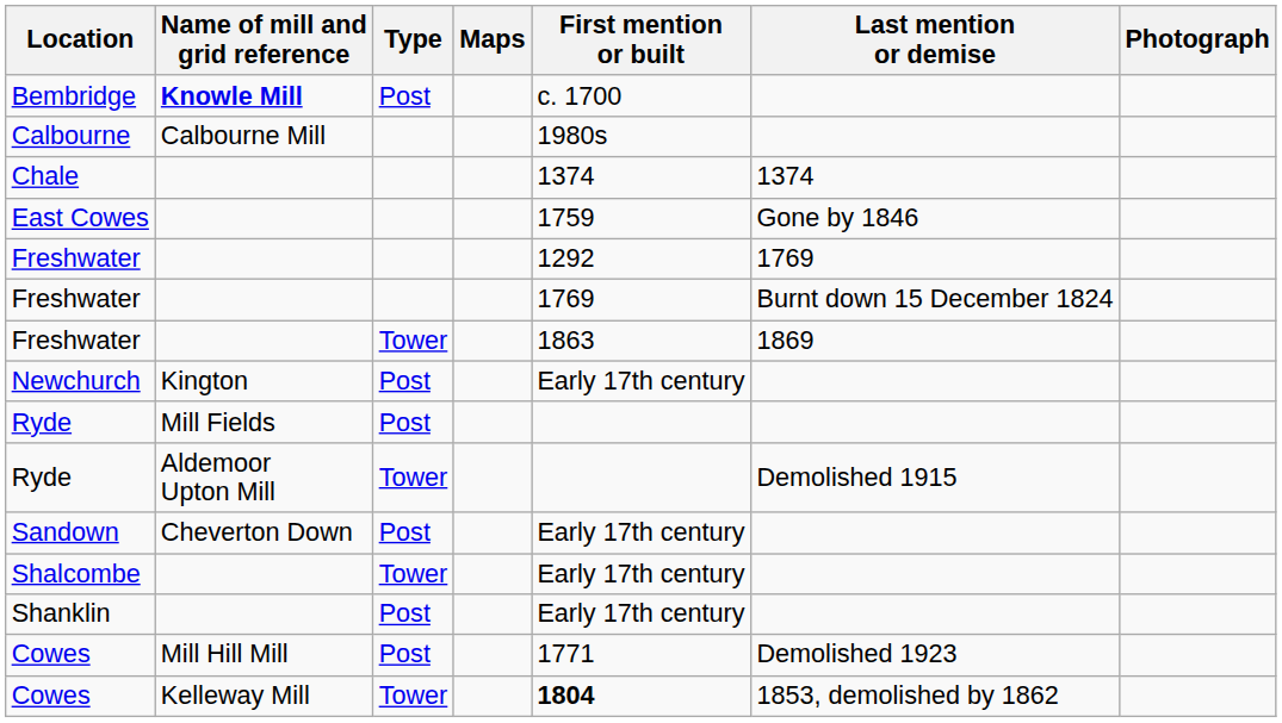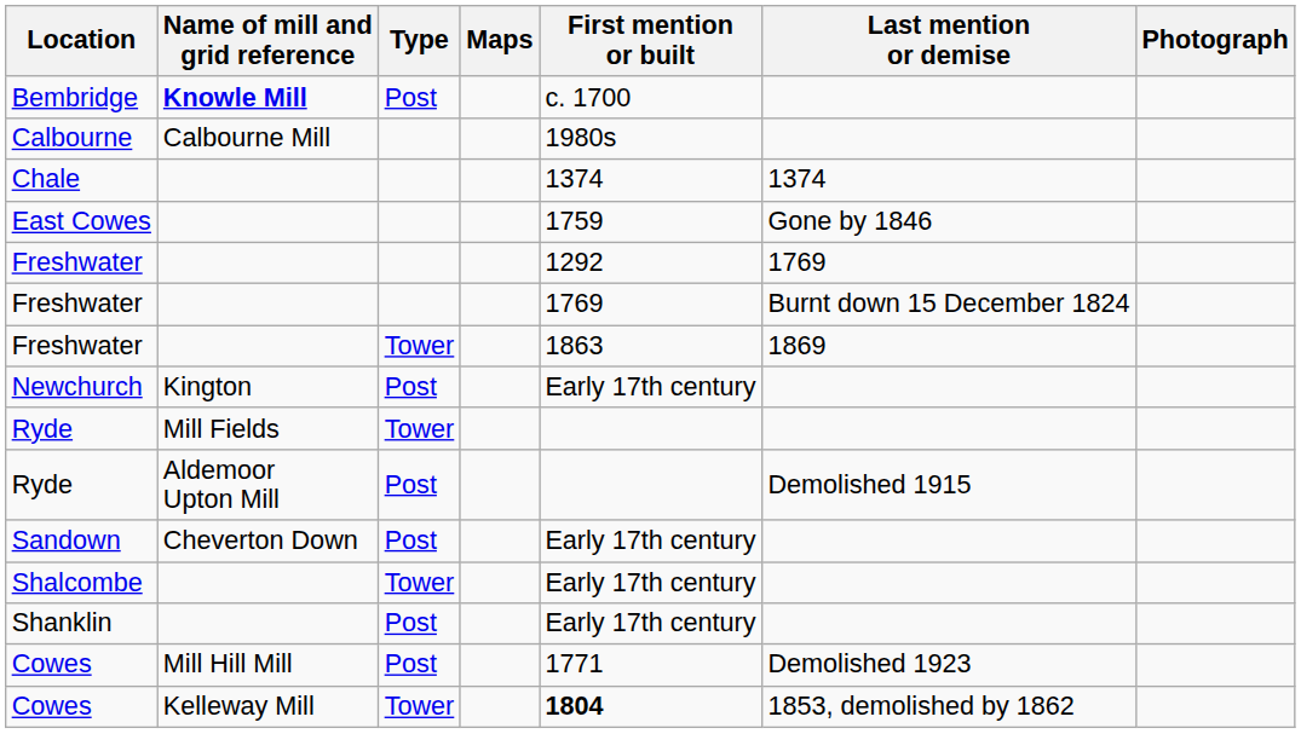Ryde / Mill Fields | Type: Post -> Tower
Ryde / Aldemoor Upton Mill | Type: Tower -> Post
